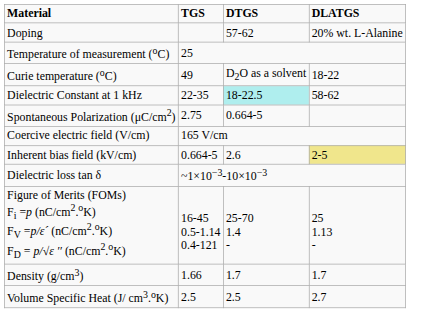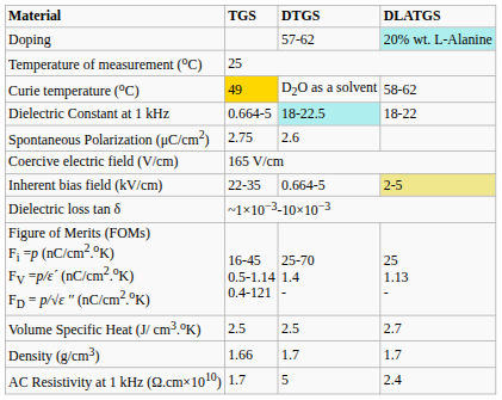Doping | DLATGS: no background -> paleturquoise background
Curie temperature (oC) | TGS: no background -> gold background
Curie temperature (oC) | DLATGS: 18-22 -> 58-62
Dielectric Constant at 1 kHz | TGS: 22-35 -> 0.664-5
Dielectric Constant at 1 kHz | DLATGS: 58-62 -> 18-22
Spontaneous Polarization (μC/cm2) | DTGS: 0.664-5 -> 2.6
Inherent bias field (kV/cm) | TGS: 0.664-5 -> 22-35
Inherent bias field (kV/cm) | DTGS: 2.6 -> 0.664-5
rows swapped: Volume Specific Heat (J/ cm3.oK) <-> Density (g/cm3)
+ row: AC Resistivity at 1 kHz (Ω.cm×1010) | 1.7 | 5 | 2.4
